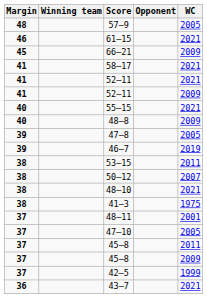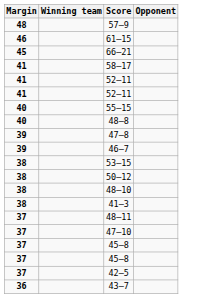- column: WC | 2005 | 2021 | 2009 | 2021 | 2021 | 2009 | 2021 | 2009 | 2005 | 2019 | 2011 | 2007 | 2021 | 1975 | 2001 | 2005 | 2011 | 2009 | 1999 | 2021
